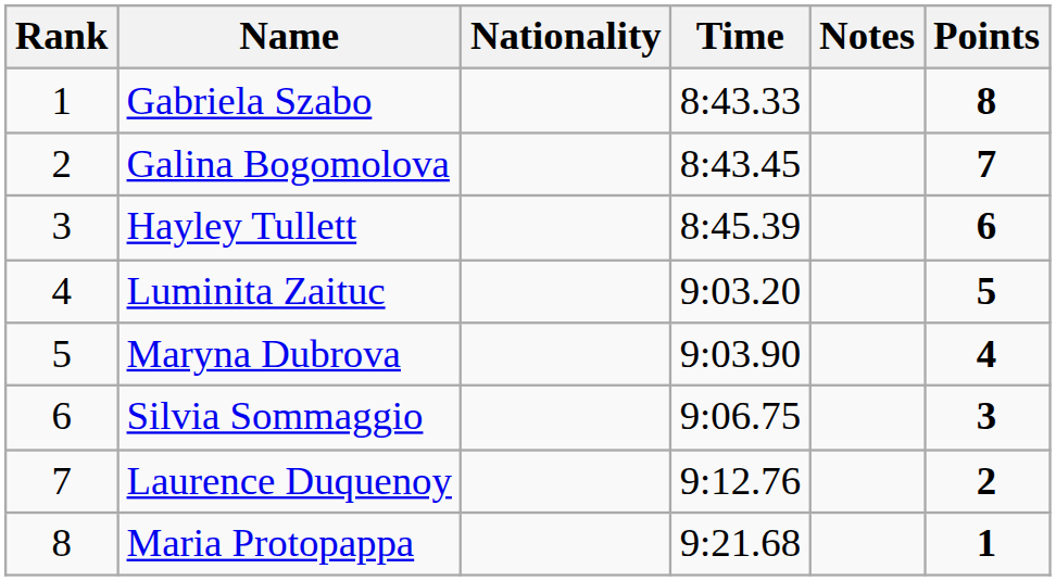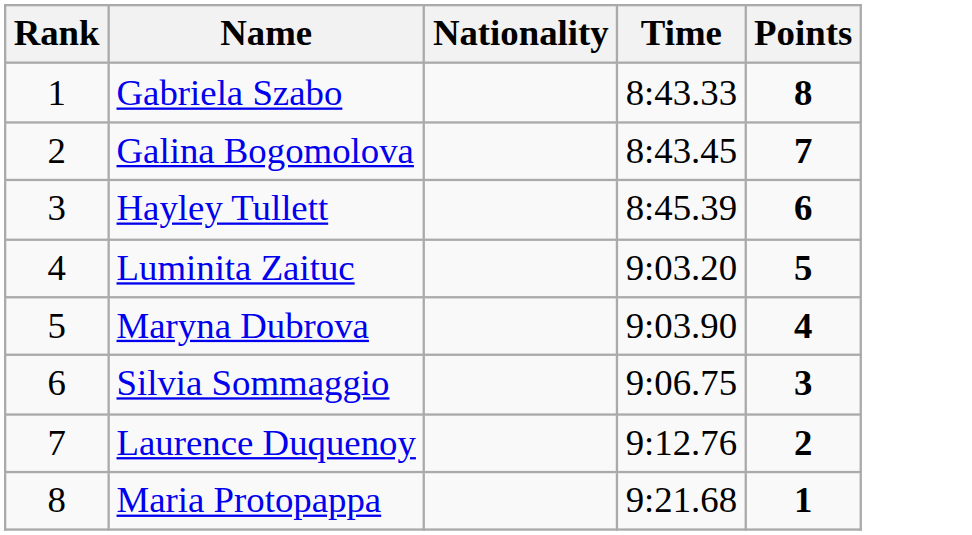- column: Notes
